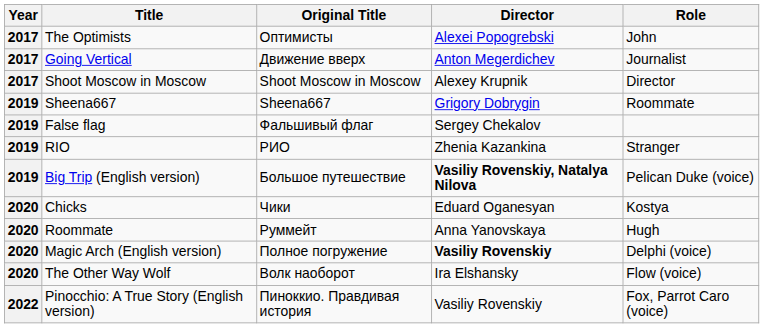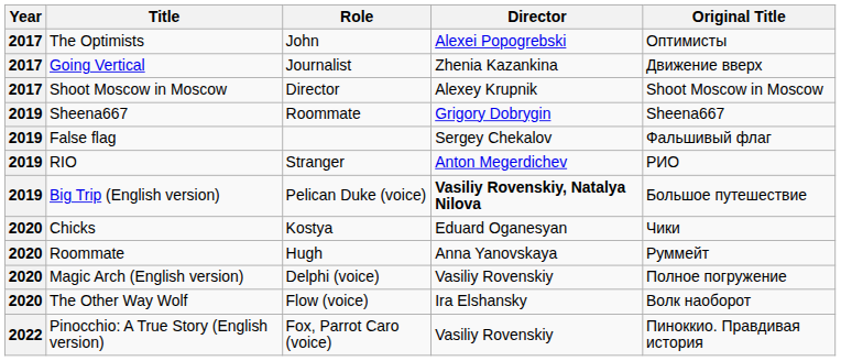columns swapped: Original Title <-> Role
Going Vertical | Director: Anton Megerdichev -> Zhenia Kazankina
RIO | Director: Zhenia Kazankina -> Anton Megerdichev
Magic Arch (English version) | Director: bold -> normal
